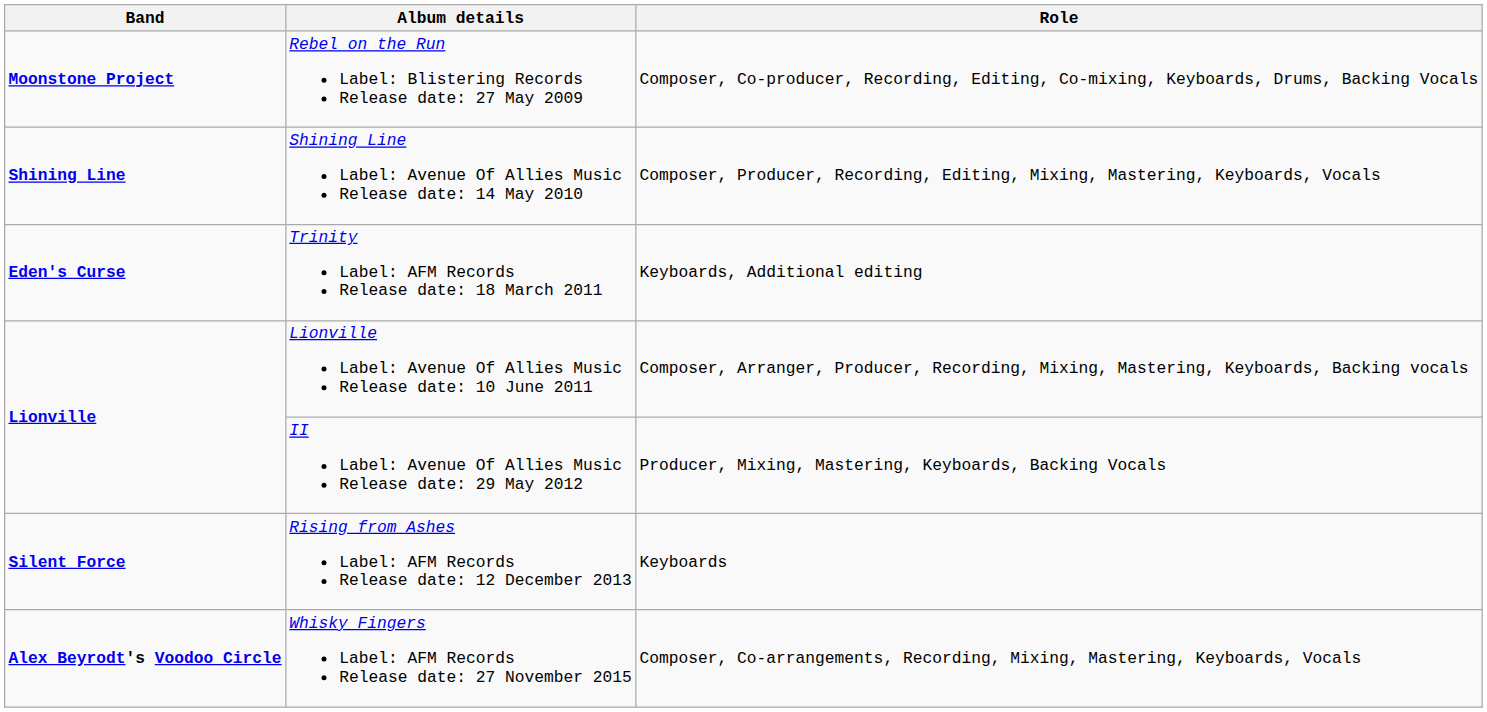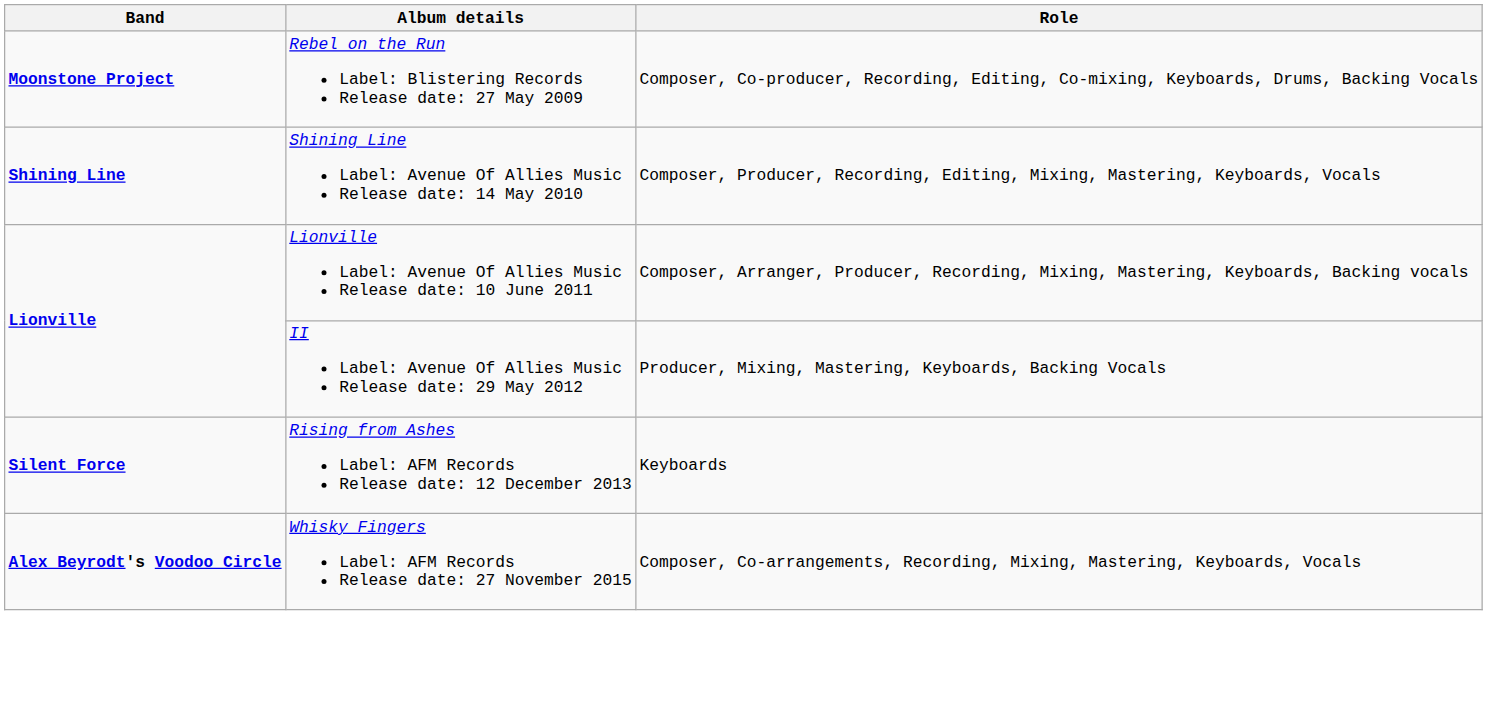- row: Eden's Curse | Trinity Label: AFM Records Release date: 18 March 2011 | Keyboards, Additional editing
